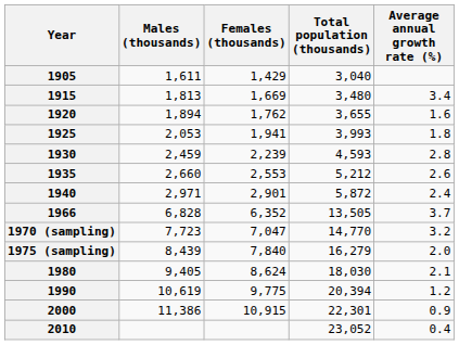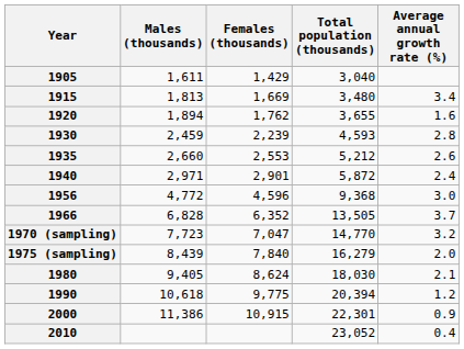- row: 1925 | 2,053 | 1,941 | 3,993 | 1.8
+ row: 1956 | 4,772 | 4,596 | 9,368 | 3.0
1990 | Males (thousands): 10,619 -> 10,618
